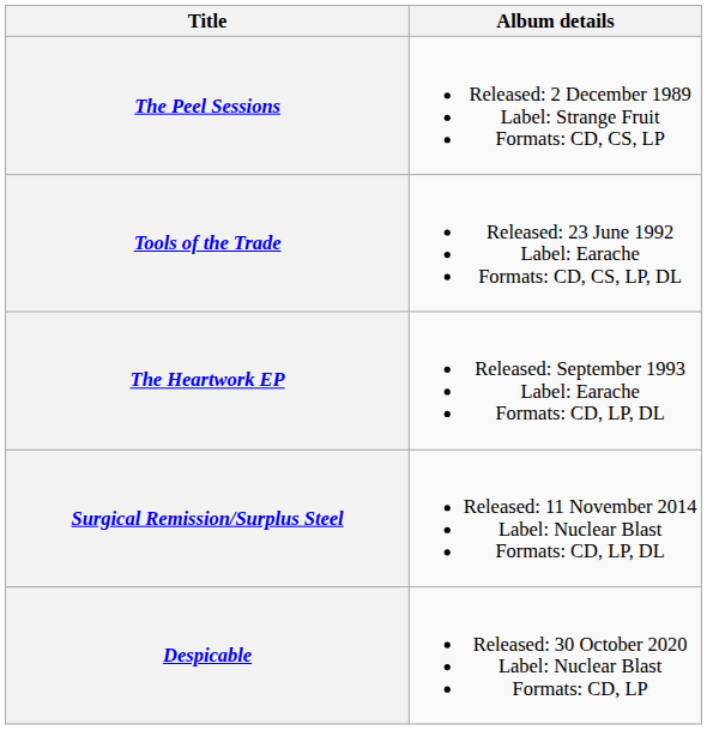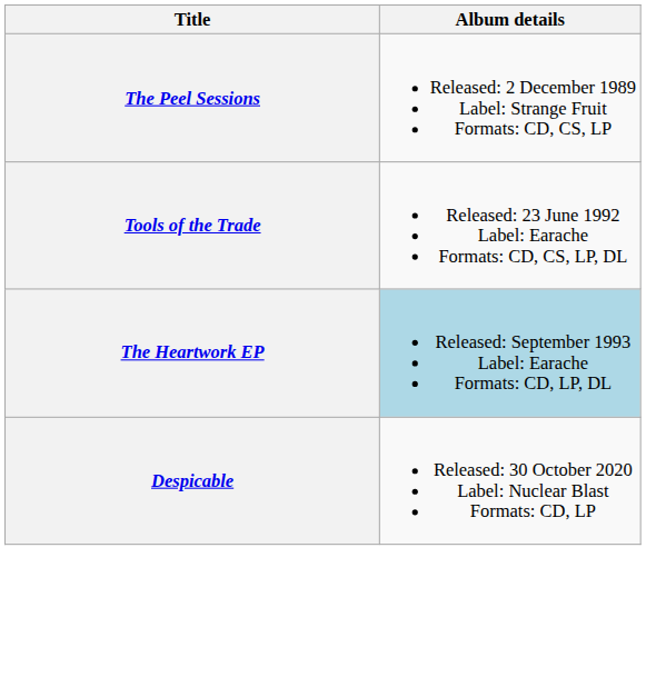The Heartwork EP | Album details: no background -> lightblue background
- row: Surgical Remission/Surplus Steel | Released: 11 November 2014 Label: Nuclear Blast Formats: CD, LP, DL
